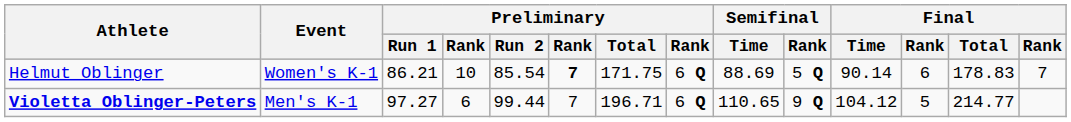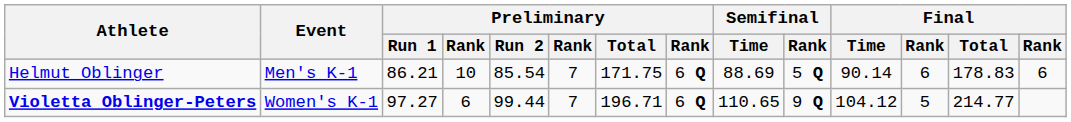Helmut Oblinger | Event: Women's K-1 -> Men's K-1
Helmut Oblinger | column 6: bold -> normal
Helmut Oblinger | column 14: 7 -> 6
Violetta Oblinger-Peters | Event: Men's K-1 -> Women's K-1
